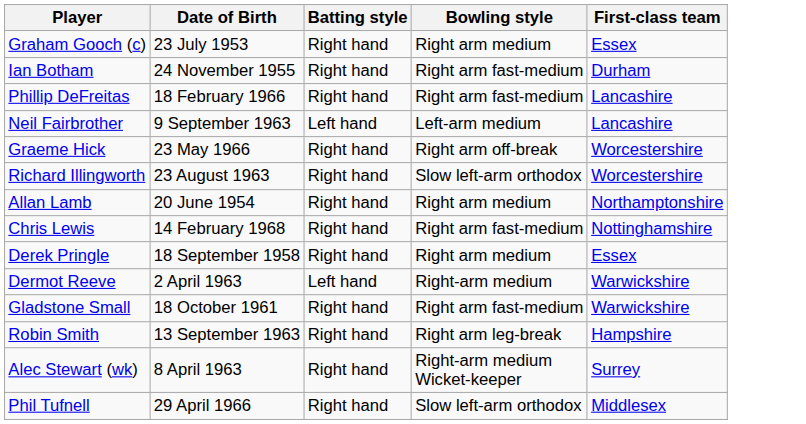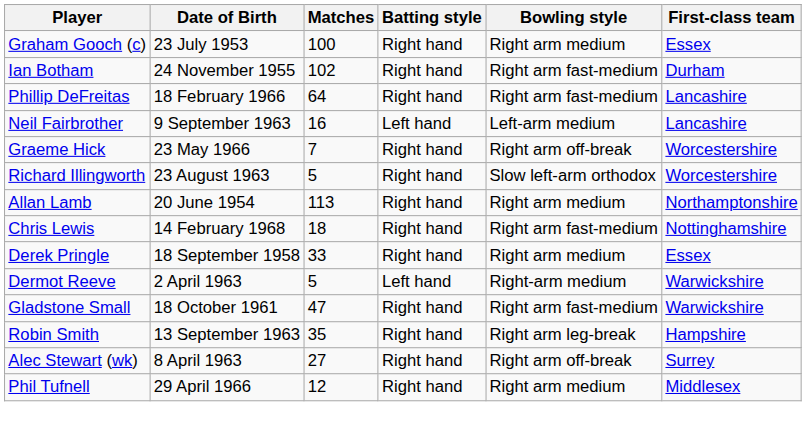+ column: Matches | 100 | 102 | 64 | 16 | 7 | 5 | 113 | 18 | 33 | 5 | 47 | 35 | 27 | 12
Alec Stewart (wk) | Bowling style: Right-arm medium Wicket-keeper -> Right arm off-break
Phil Tufnell | Bowling style: Slow left-arm orthodox -> Right arm medium
